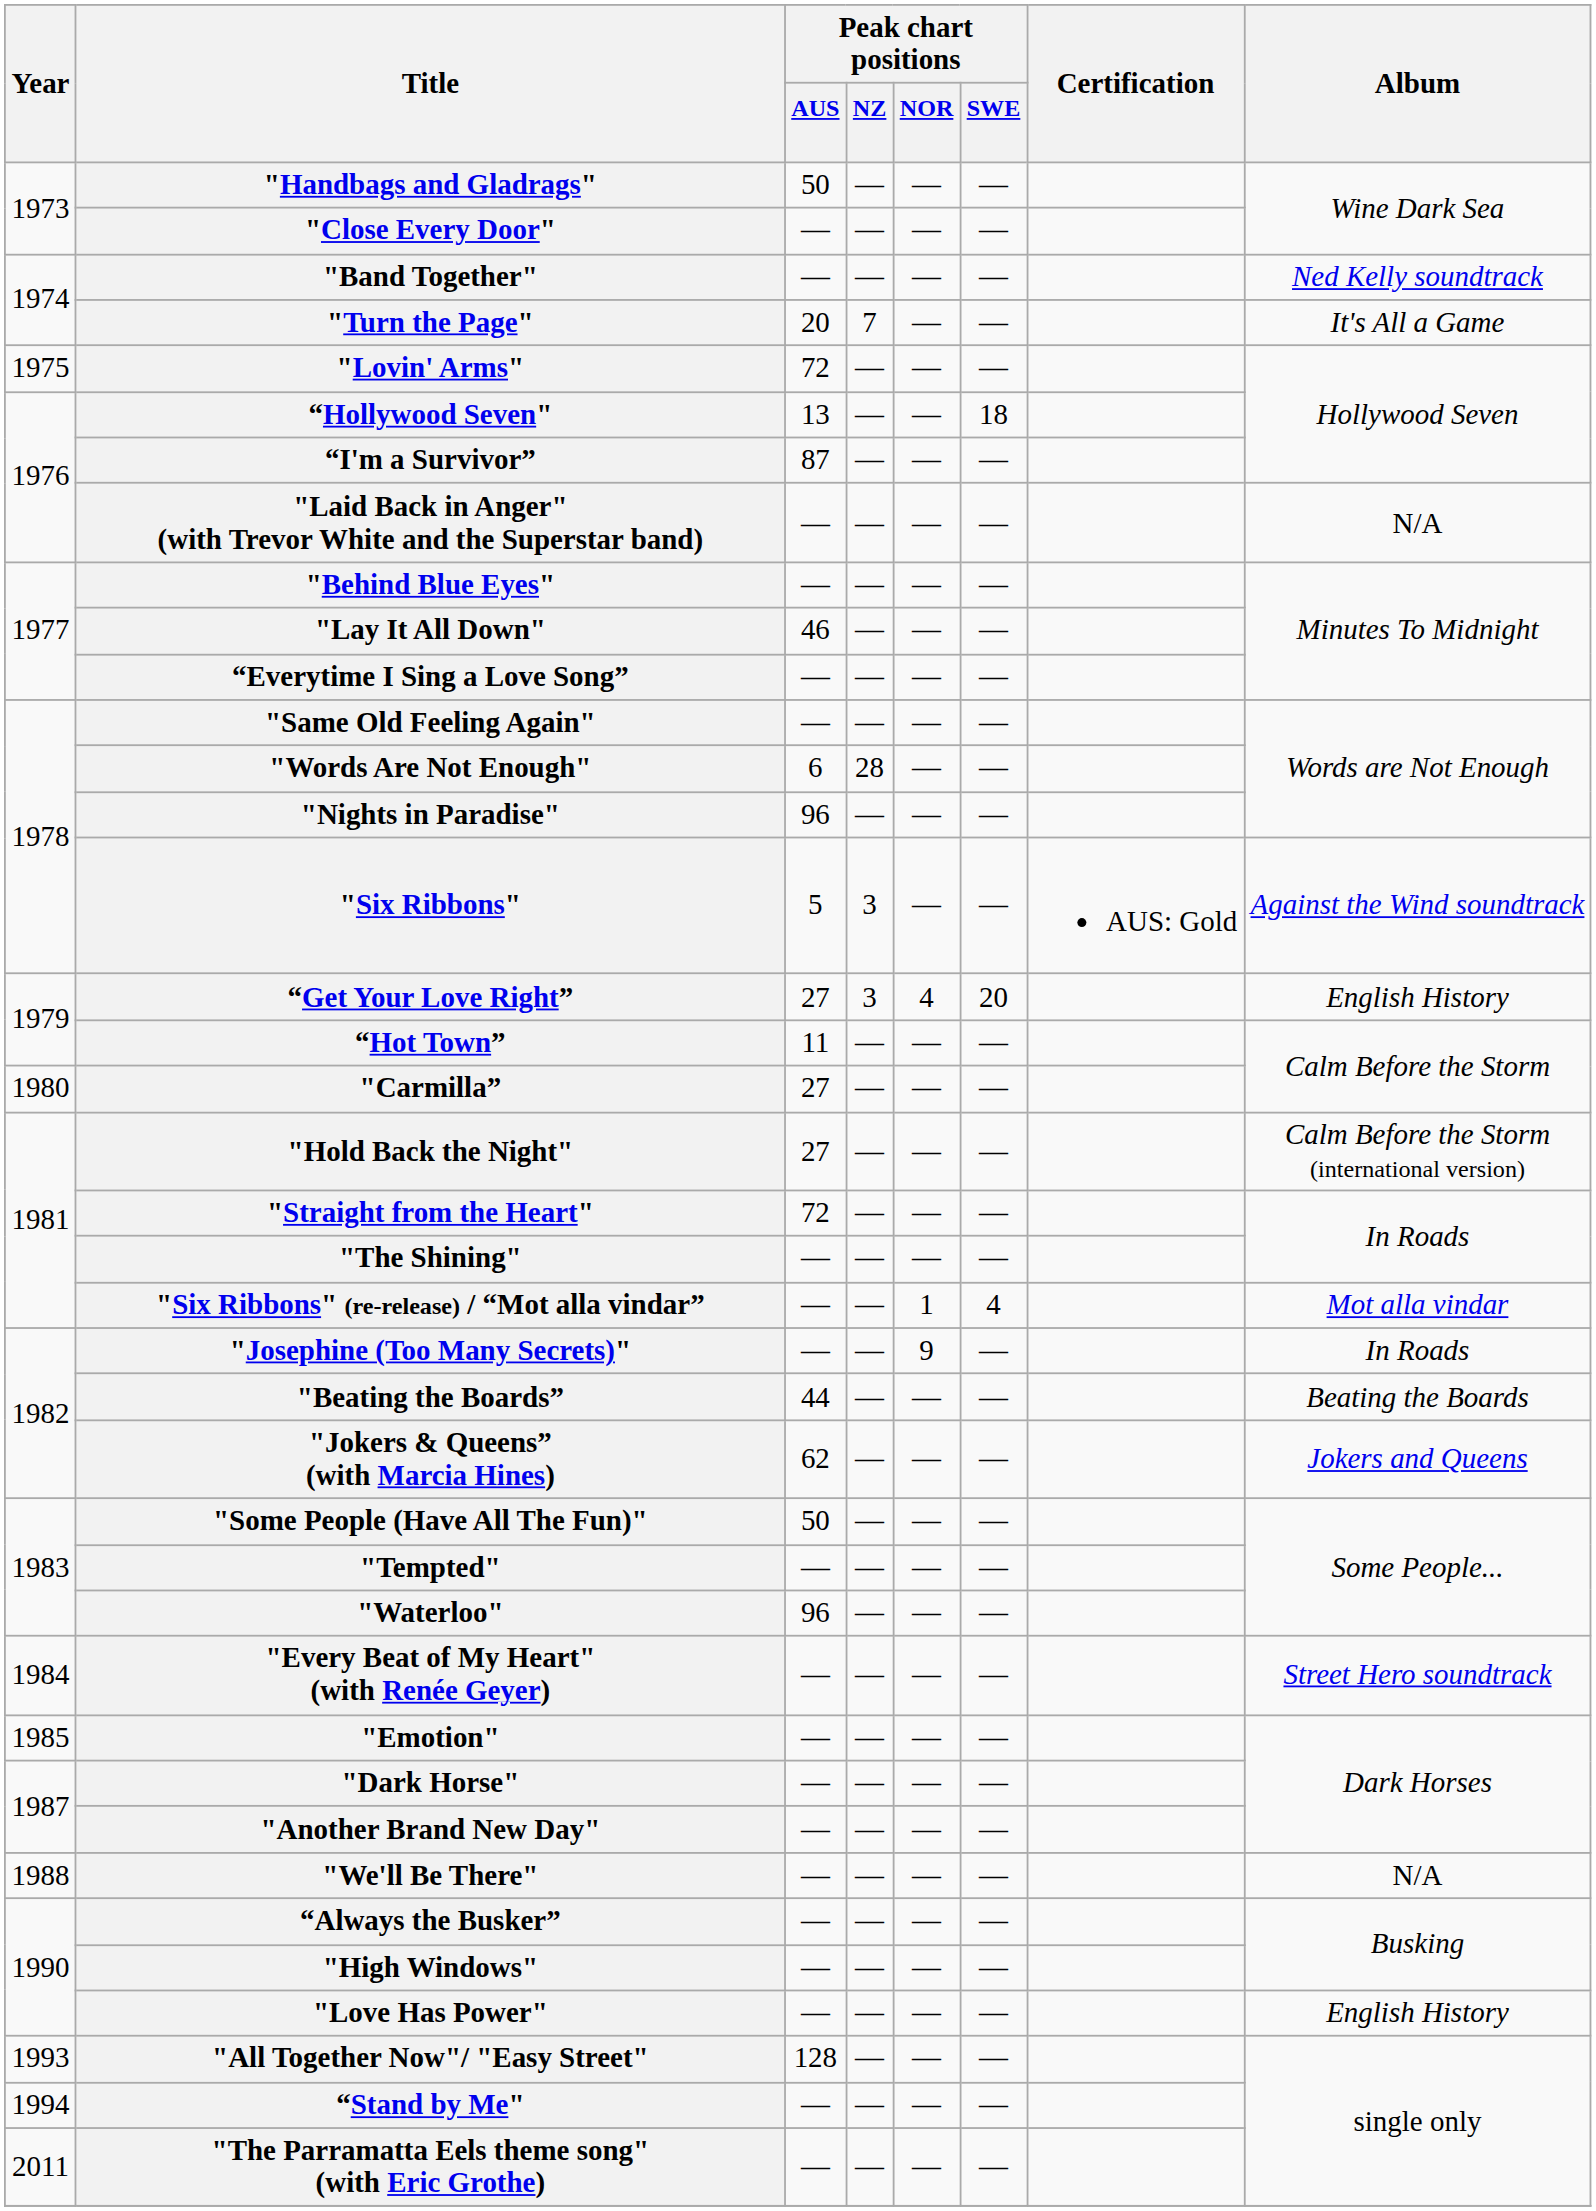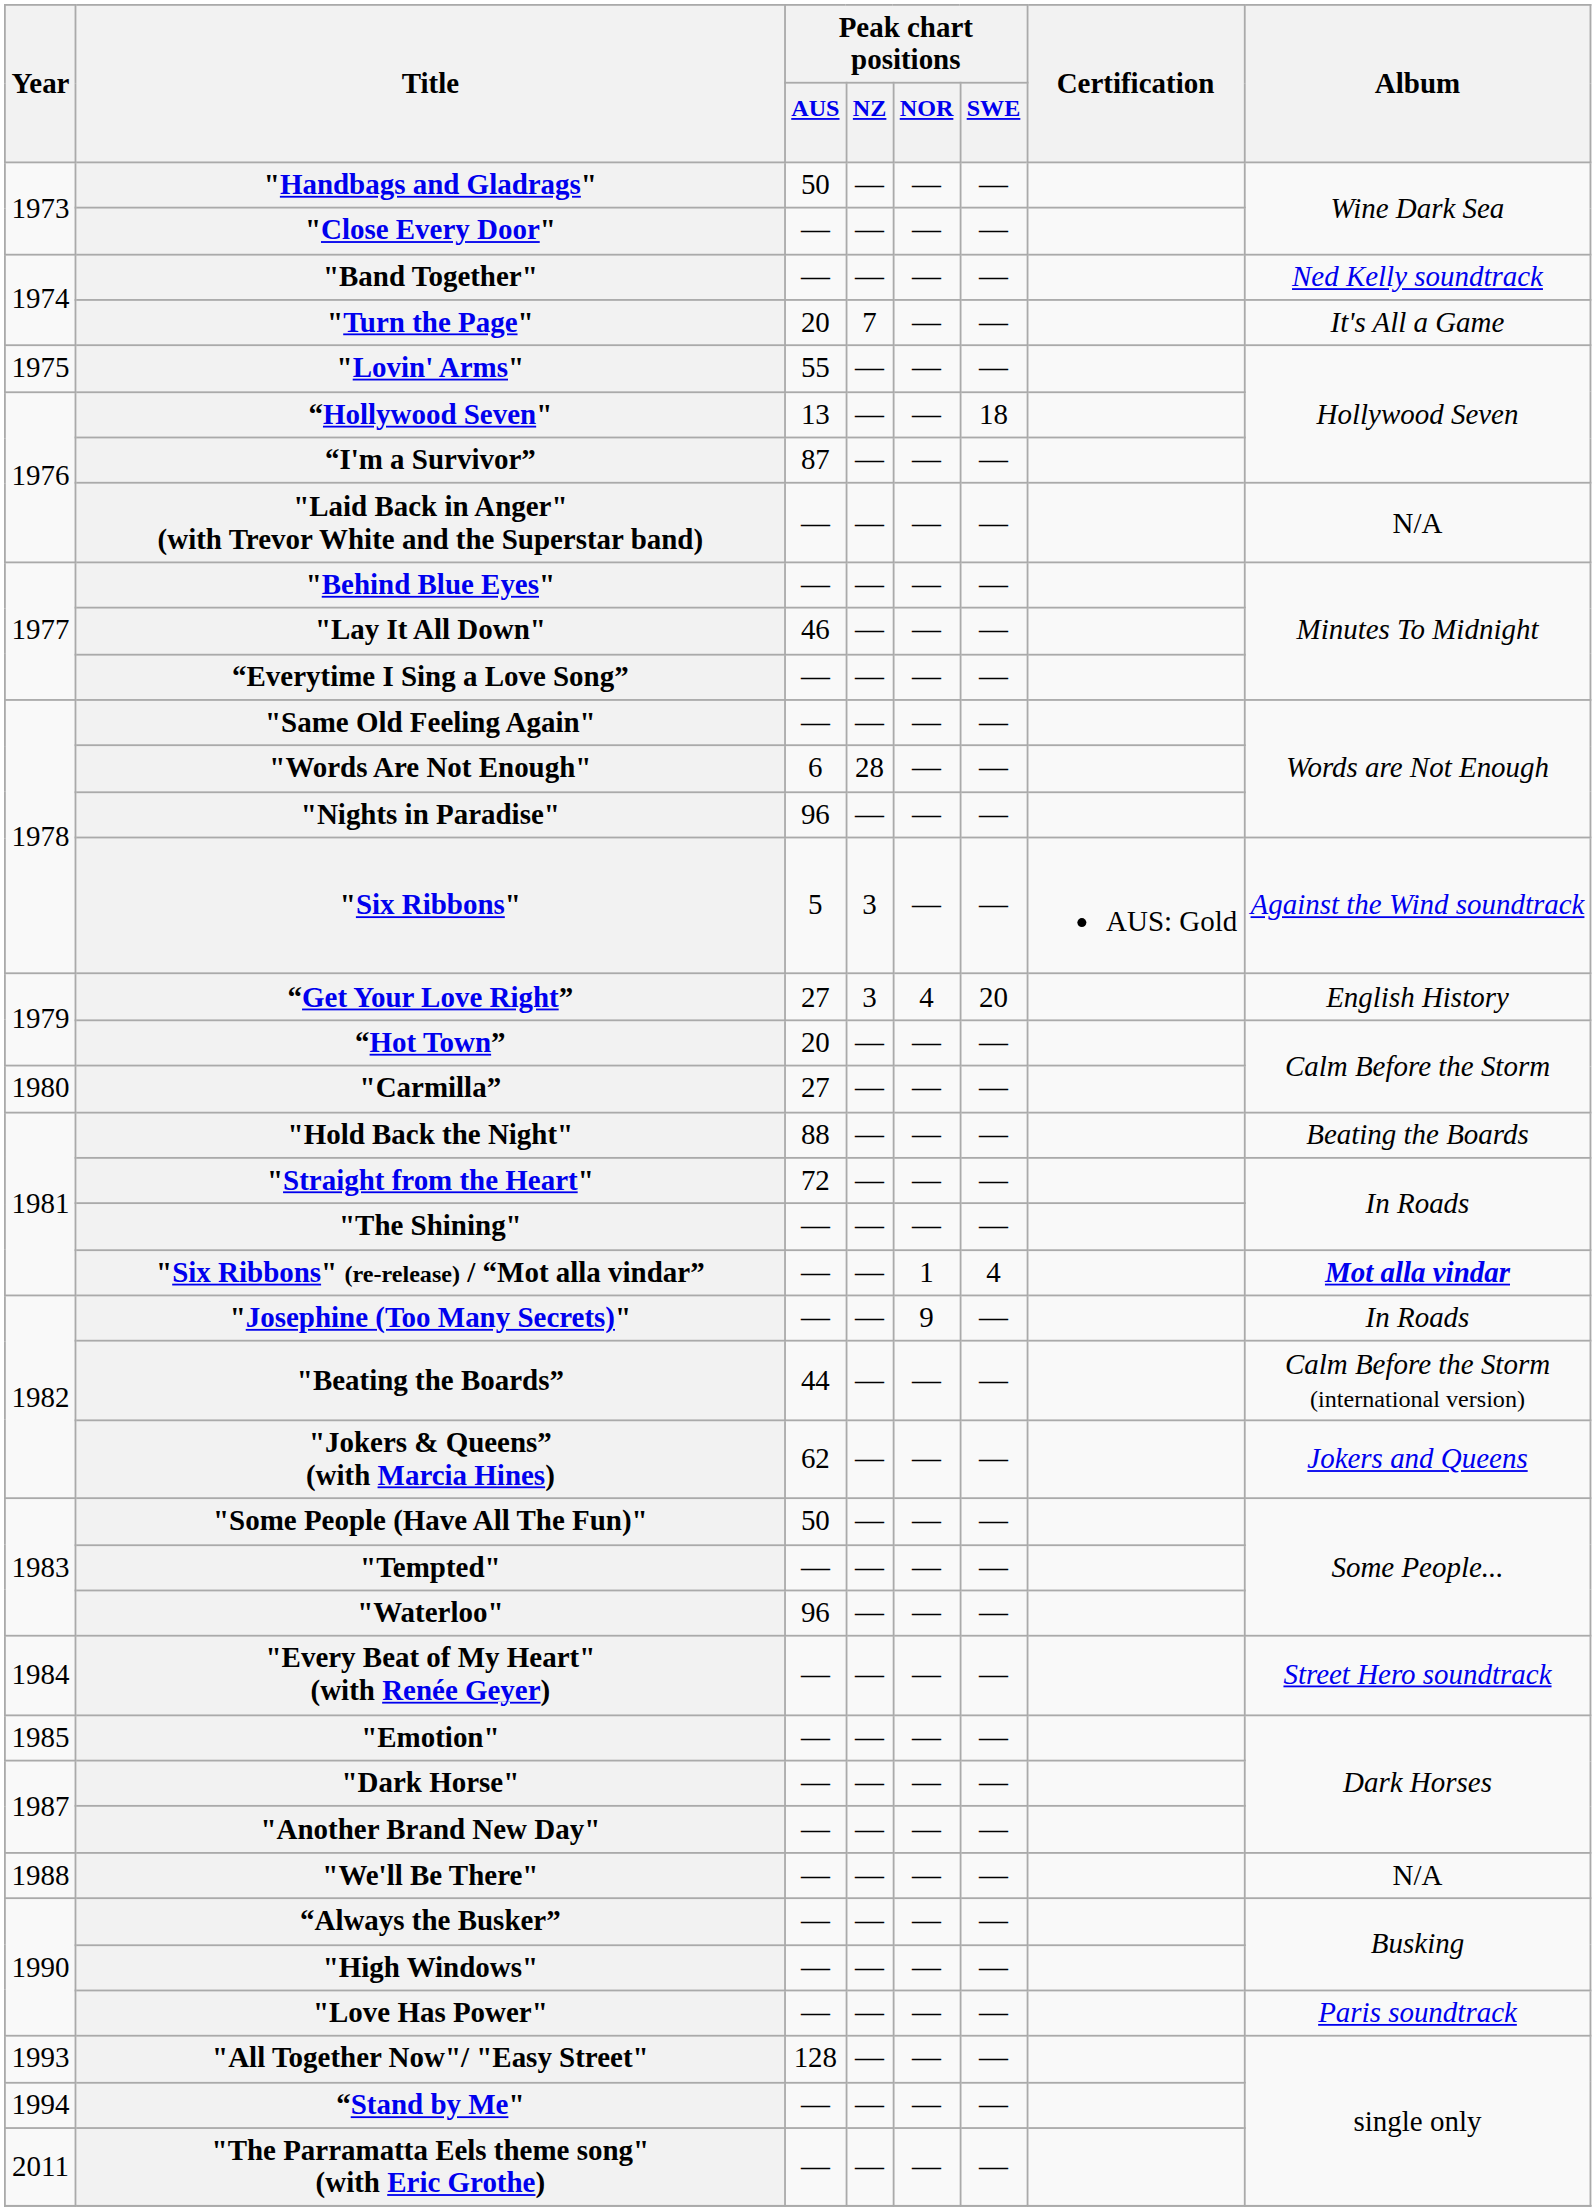"Lovin' Arms" | Peak chart positions / AUS: 72 -> 55
“Hot Town” | Peak chart positions / AUS: 11 -> 20
"Hold Back the Night" | Peak chart positions / AUS: 27 -> 88
"Hold Back the Night" | Album: Calm Before the Storm (international version) -> Beating the Boards
"Six Ribbons" (re-release) / “Mot alla vindar” | Album: normal -> bold
"Beating the Boards” | Album: Beating the Boards -> Calm Before the Storm (international version)
"Love Has Power" | Album: English History -> Paris soundtrack
